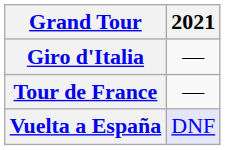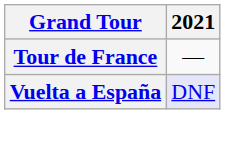- row: Giro d'Italia | —
